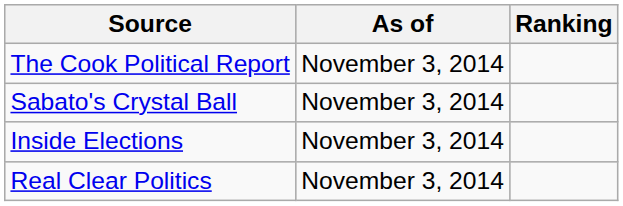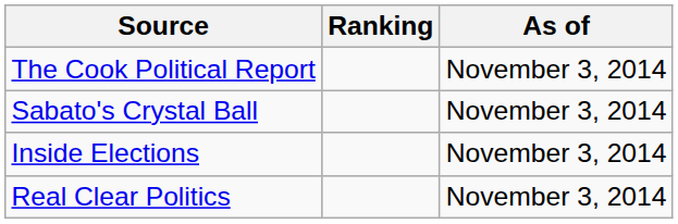columns swapped: Ranking <-> As of
